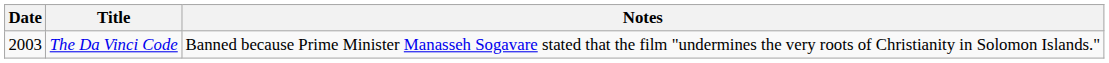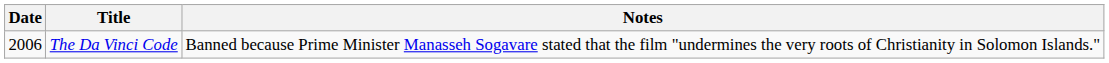The Da Vinci Code | Date: 2003 -> 2006
